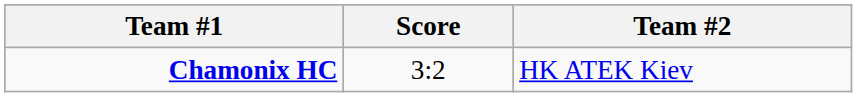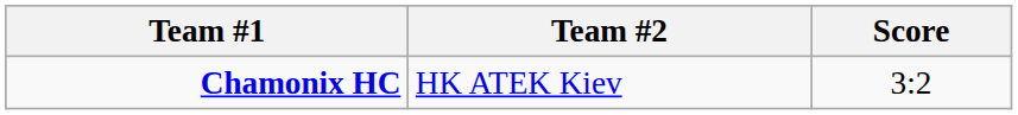columns swapped: Score <-> Team #2
